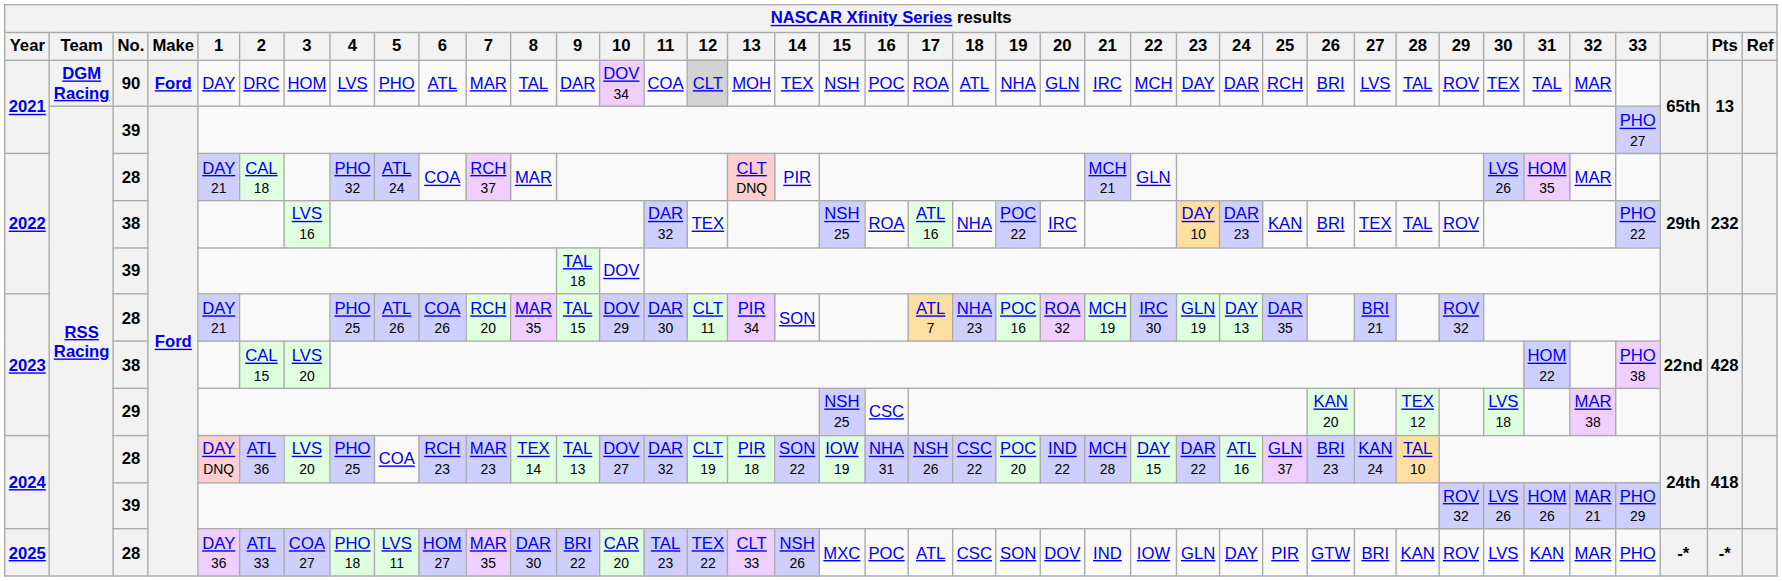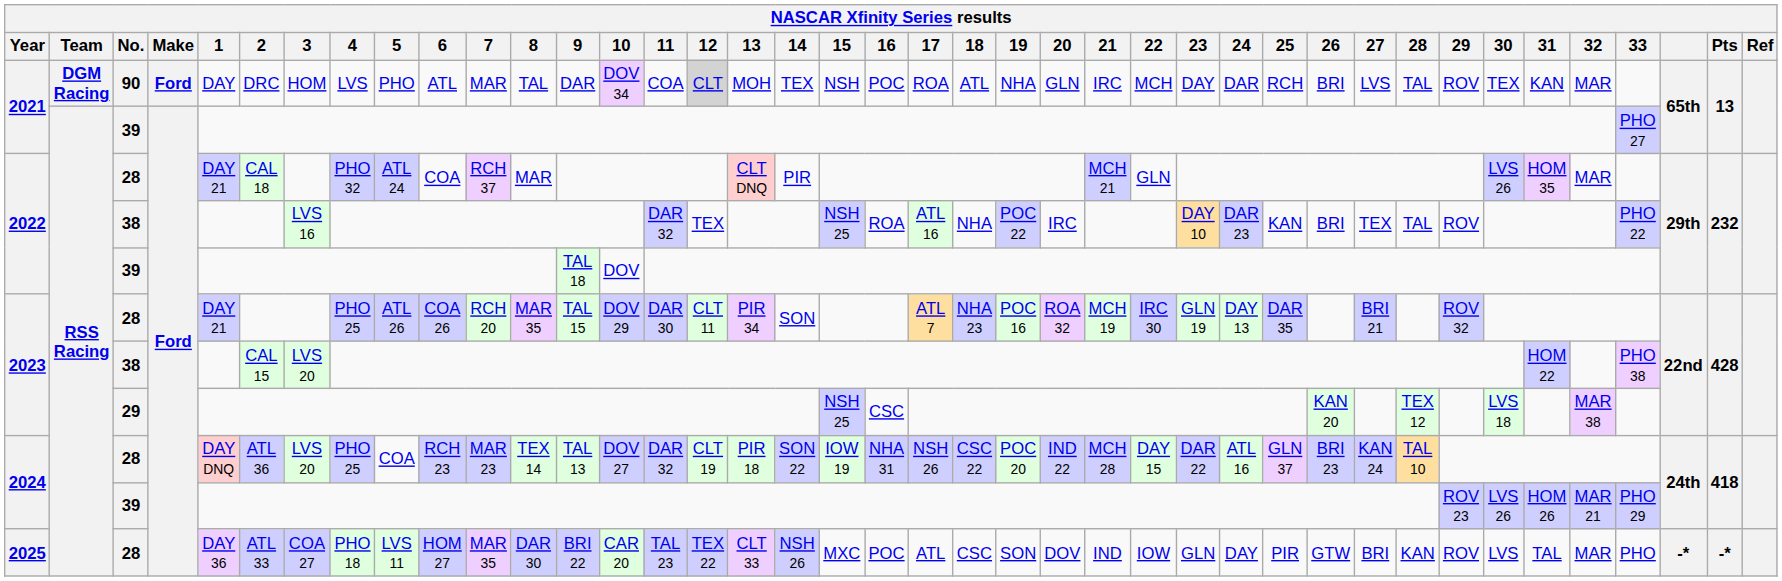2021 / 90 | 31: TAL -> KAN
2024 / 39 | 29: ROV 32 -> ROV 23
2025 | 31: KAN -> TAL
